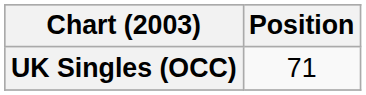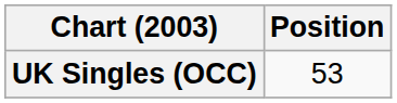UK Singles (OCC) | Position: 71 -> 53
